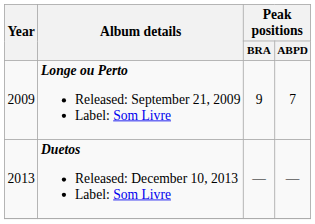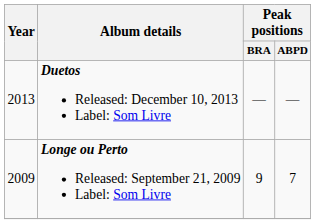rows swapped: Longe ou Perto Released: September 21, 2009 Label: Som Livre <-> Duetos Released: December 10, 2013 Label: Som Livre
